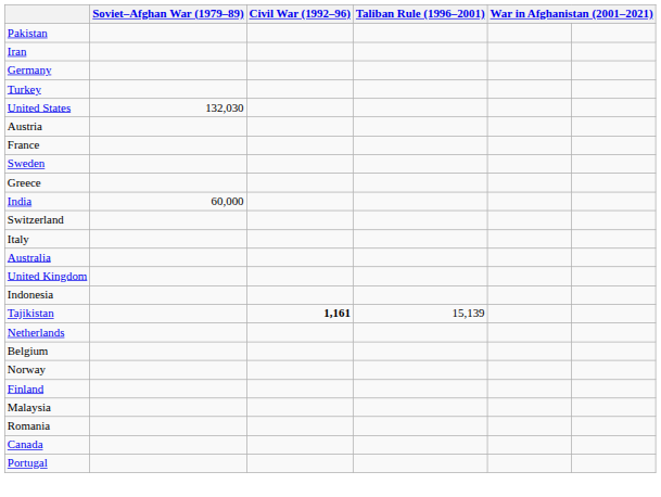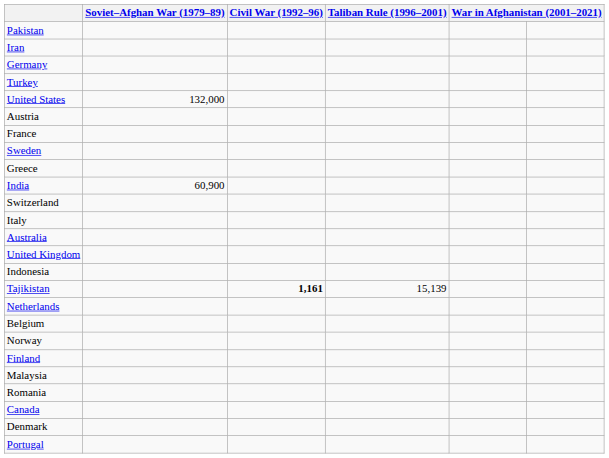United States | Soviet–Afghan War (1979–89): 132,030 -> 132,000
India | Soviet–Afghan War (1979–89): 60,000 -> 60,900
+ row: Denmark
